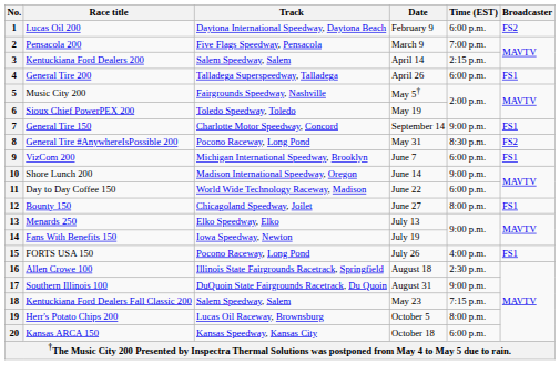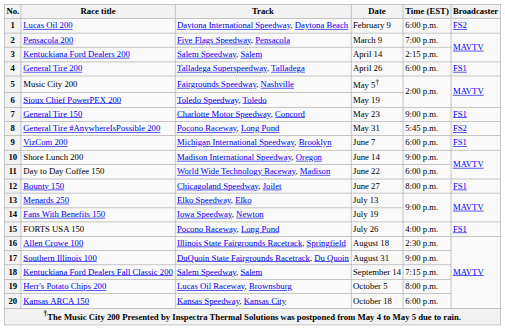7 | Date: September 14 -> May 23
8 | Time (EST): 8:30 p.m. -> 5:45 p.m.
18 | Date: May 23 -> September 14
